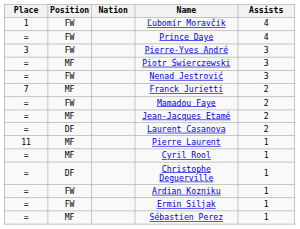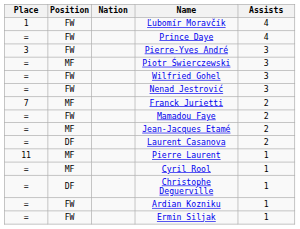+ row: = | FW | Wilfried Gohel | 3
- row: = | MF | Sébastien Perez | 1
